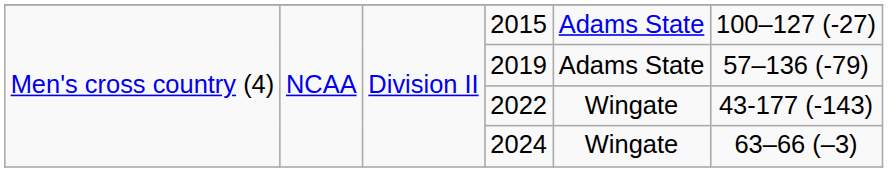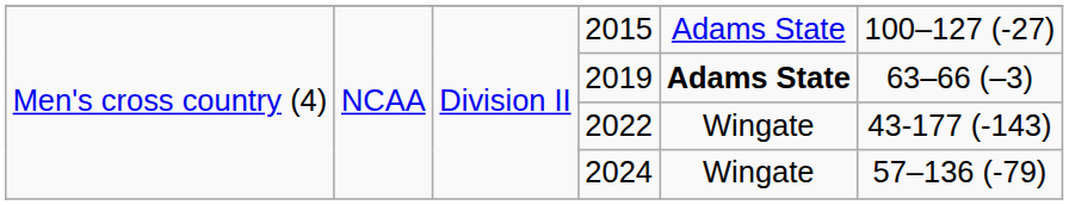2019 | column 5: normal -> bold
2019 | column 6: 57–136 (-79) -> 63–66 (–3)
2024 | column 6: 63–66 (–3) -> 57–136 (-79)
